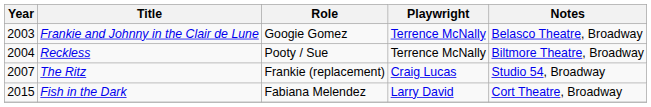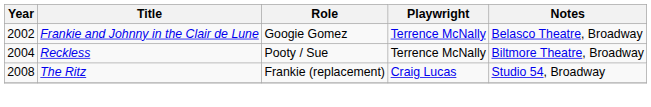Frankie and Johnny in the Clair de Lune | Year: 2003 -> 2002
The Ritz | Year: 2007 -> 2008
- row: 2015 | Fish in the Dark | Fabiana Melendez | Larry David | Cort Theatre, Broadway
